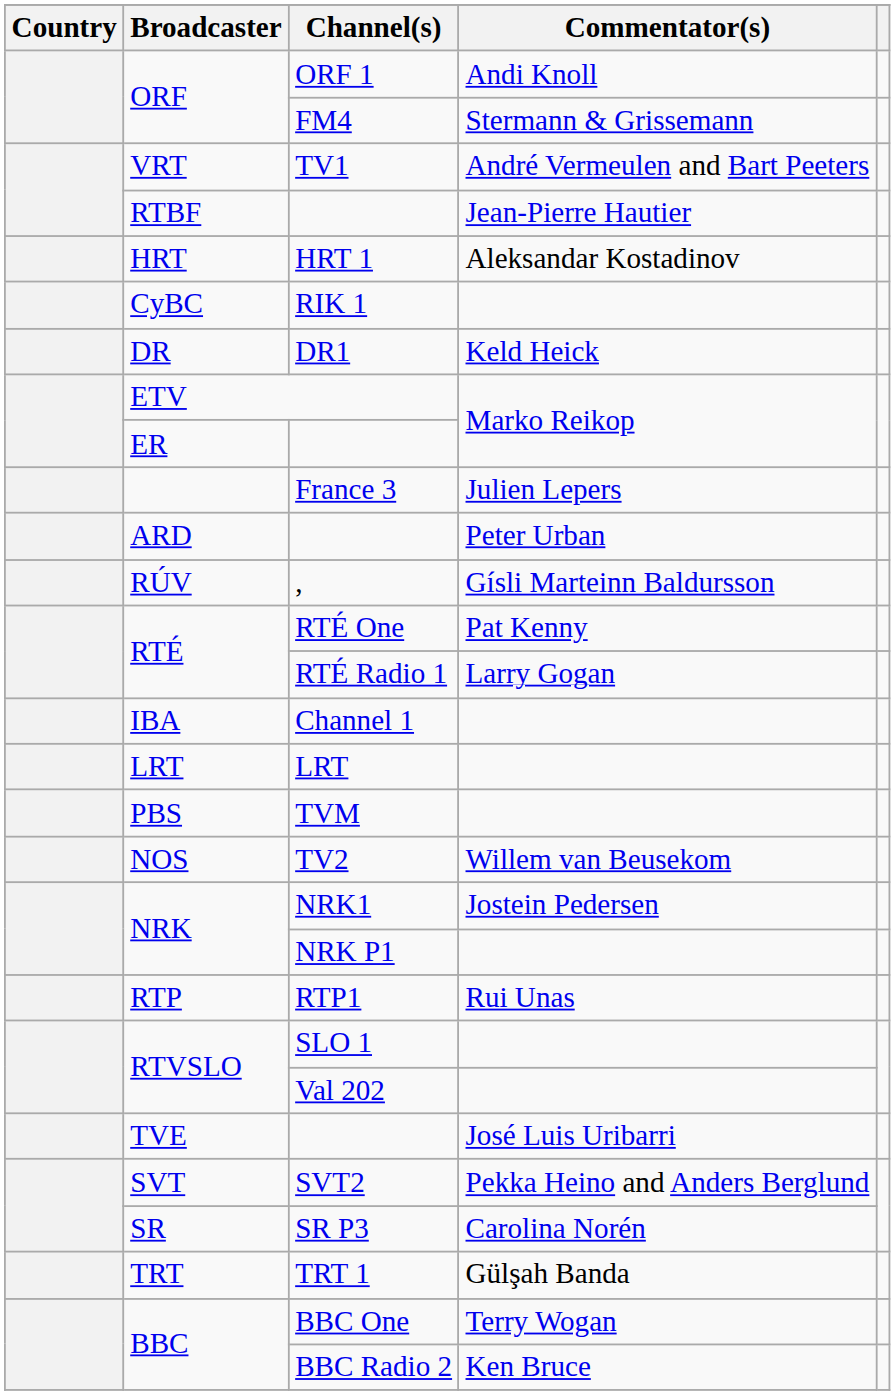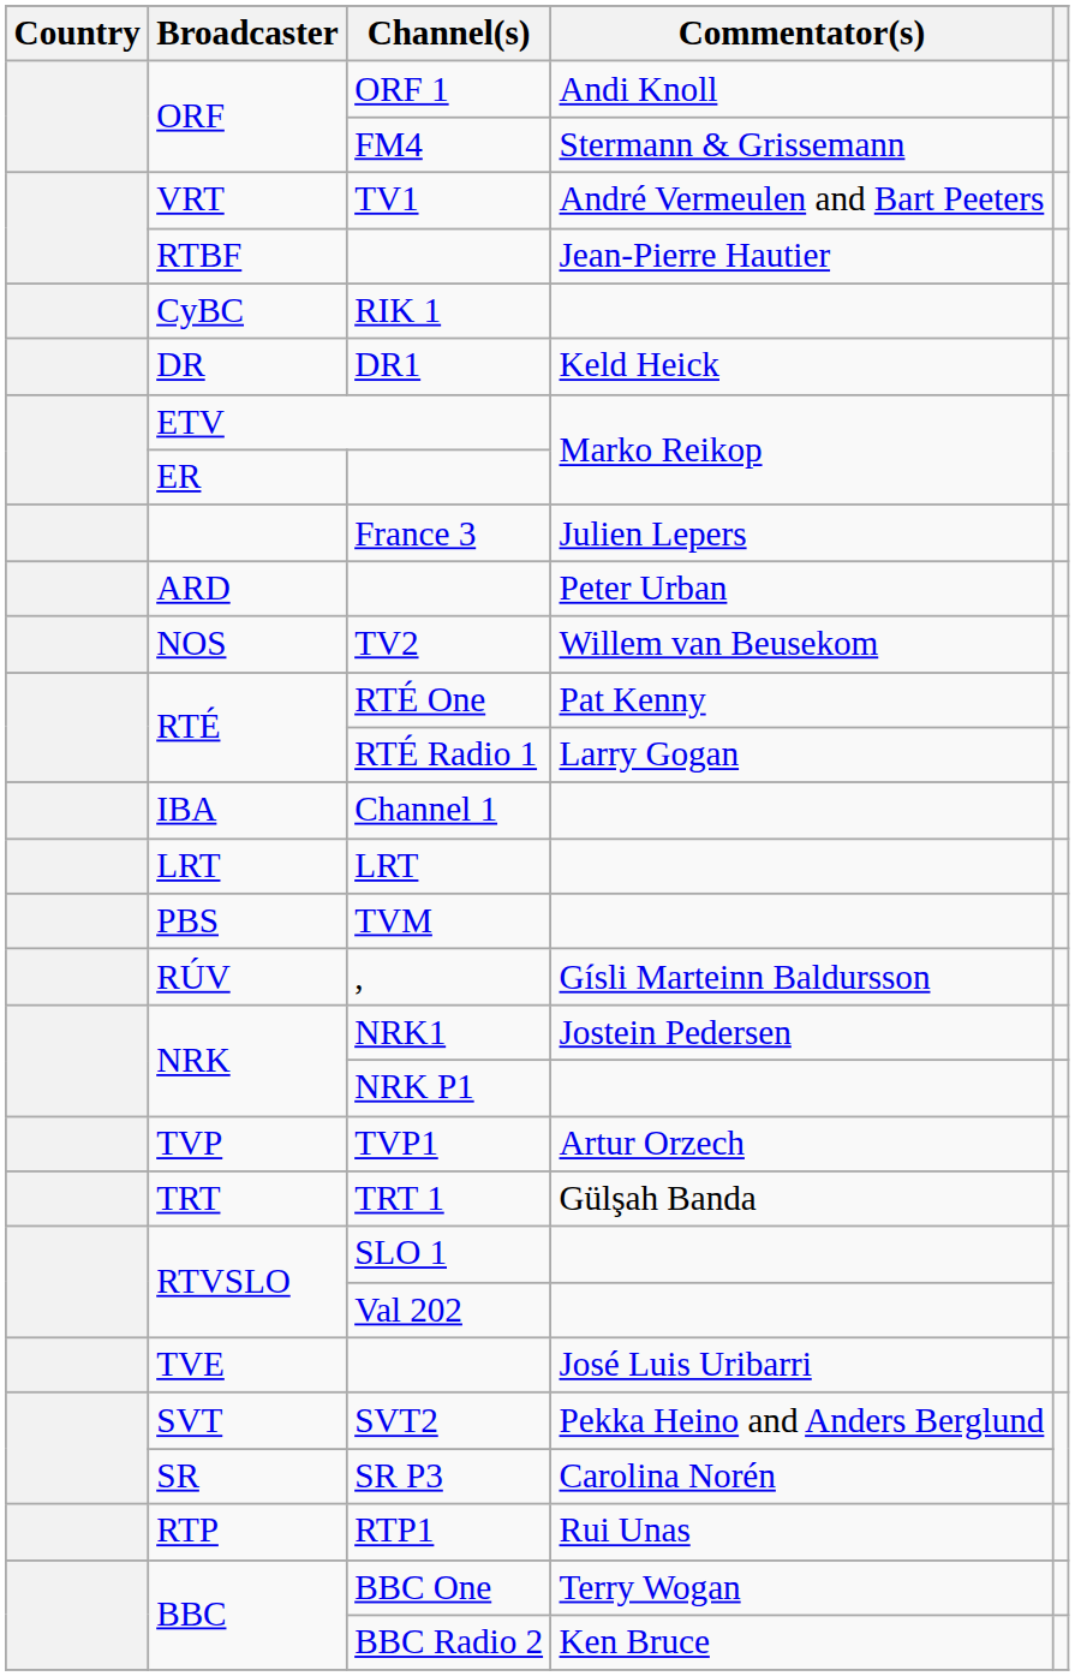- row: HRT | HRT 1 | Aleksandar Kostadinov
rows swapped: , <-> TV2
+ row: TVP | TVP1 | Artur Orzech
rows swapped: RTP1 <-> TRT 1
